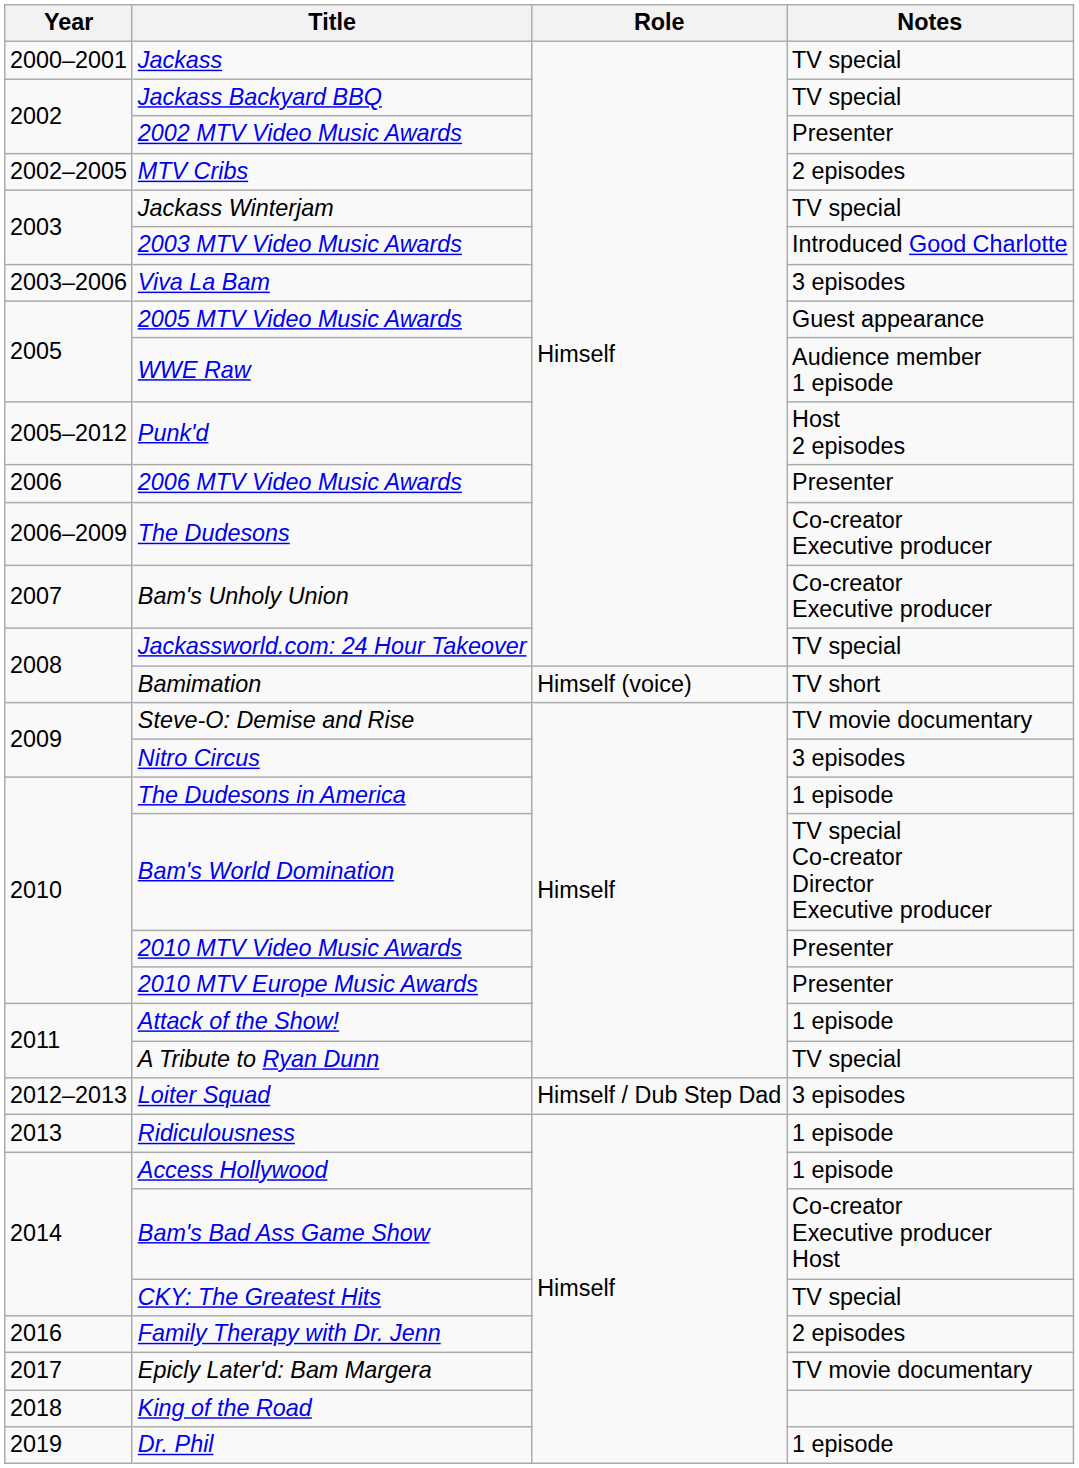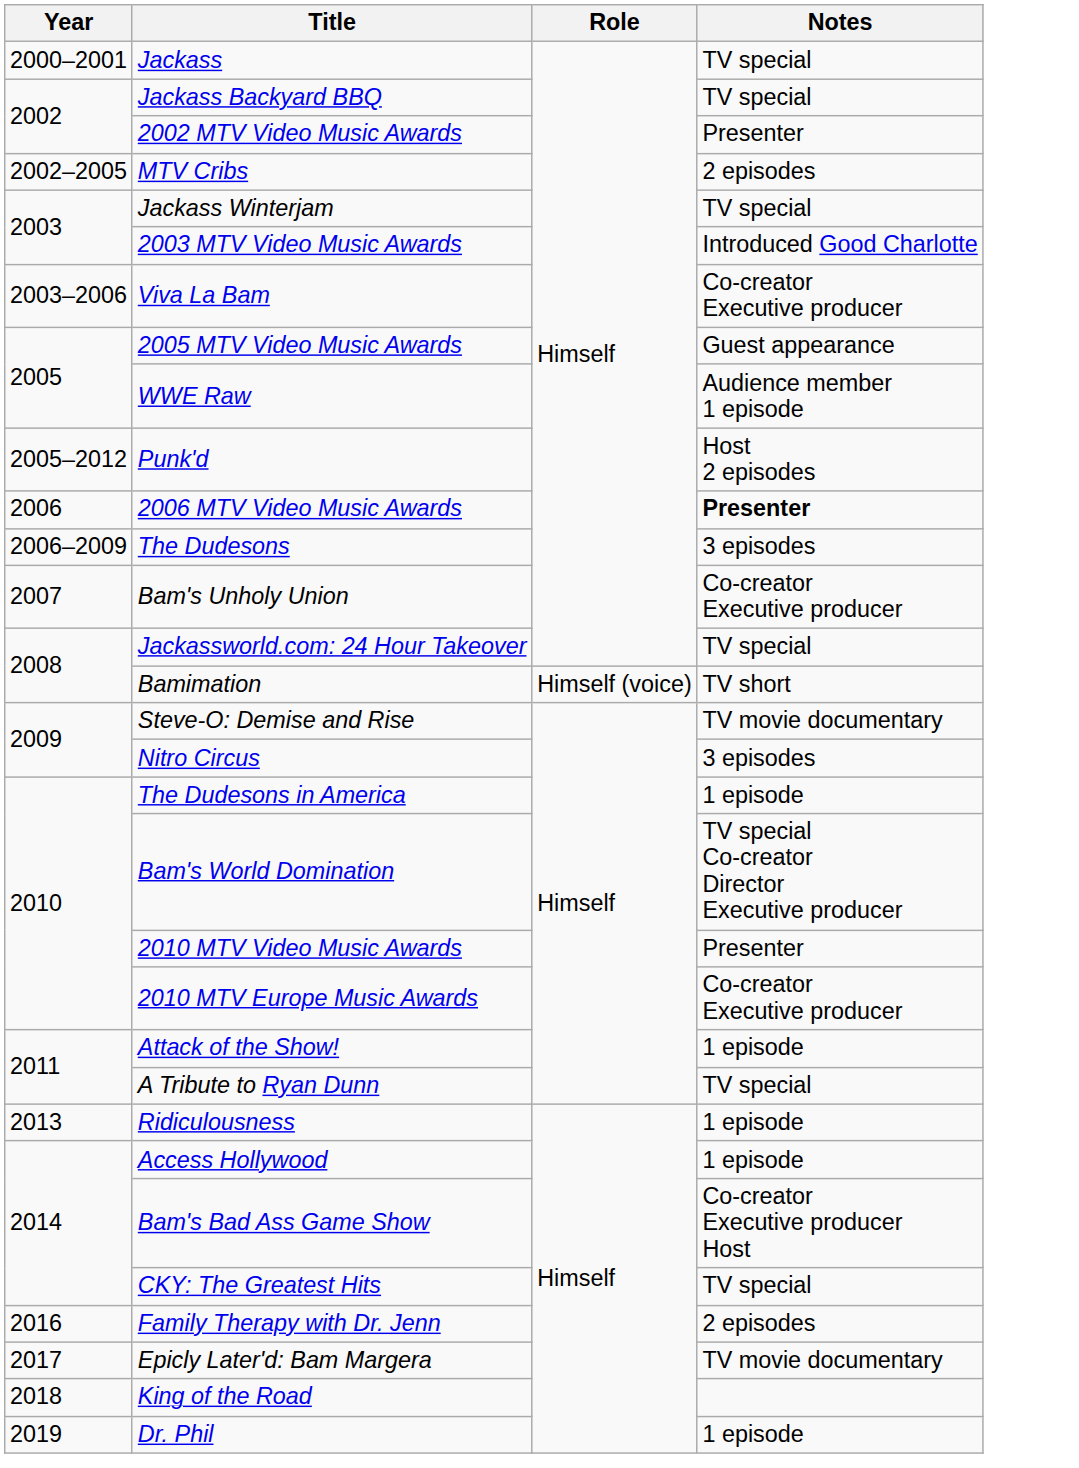Viva La Bam | Notes: 3 episodes -> Co-creator Executive producer
2006 MTV Video Music Awards | Notes: normal -> bold
The Dudesons | Notes: Co-creator Executive producer -> 3 episodes
2010 MTV Europe Music Awards | Notes: Presenter -> Co-creator Executive producer
- row: 2012–2013 | Loiter Squad | Himself / Dub Step Dad | 3 episodes
